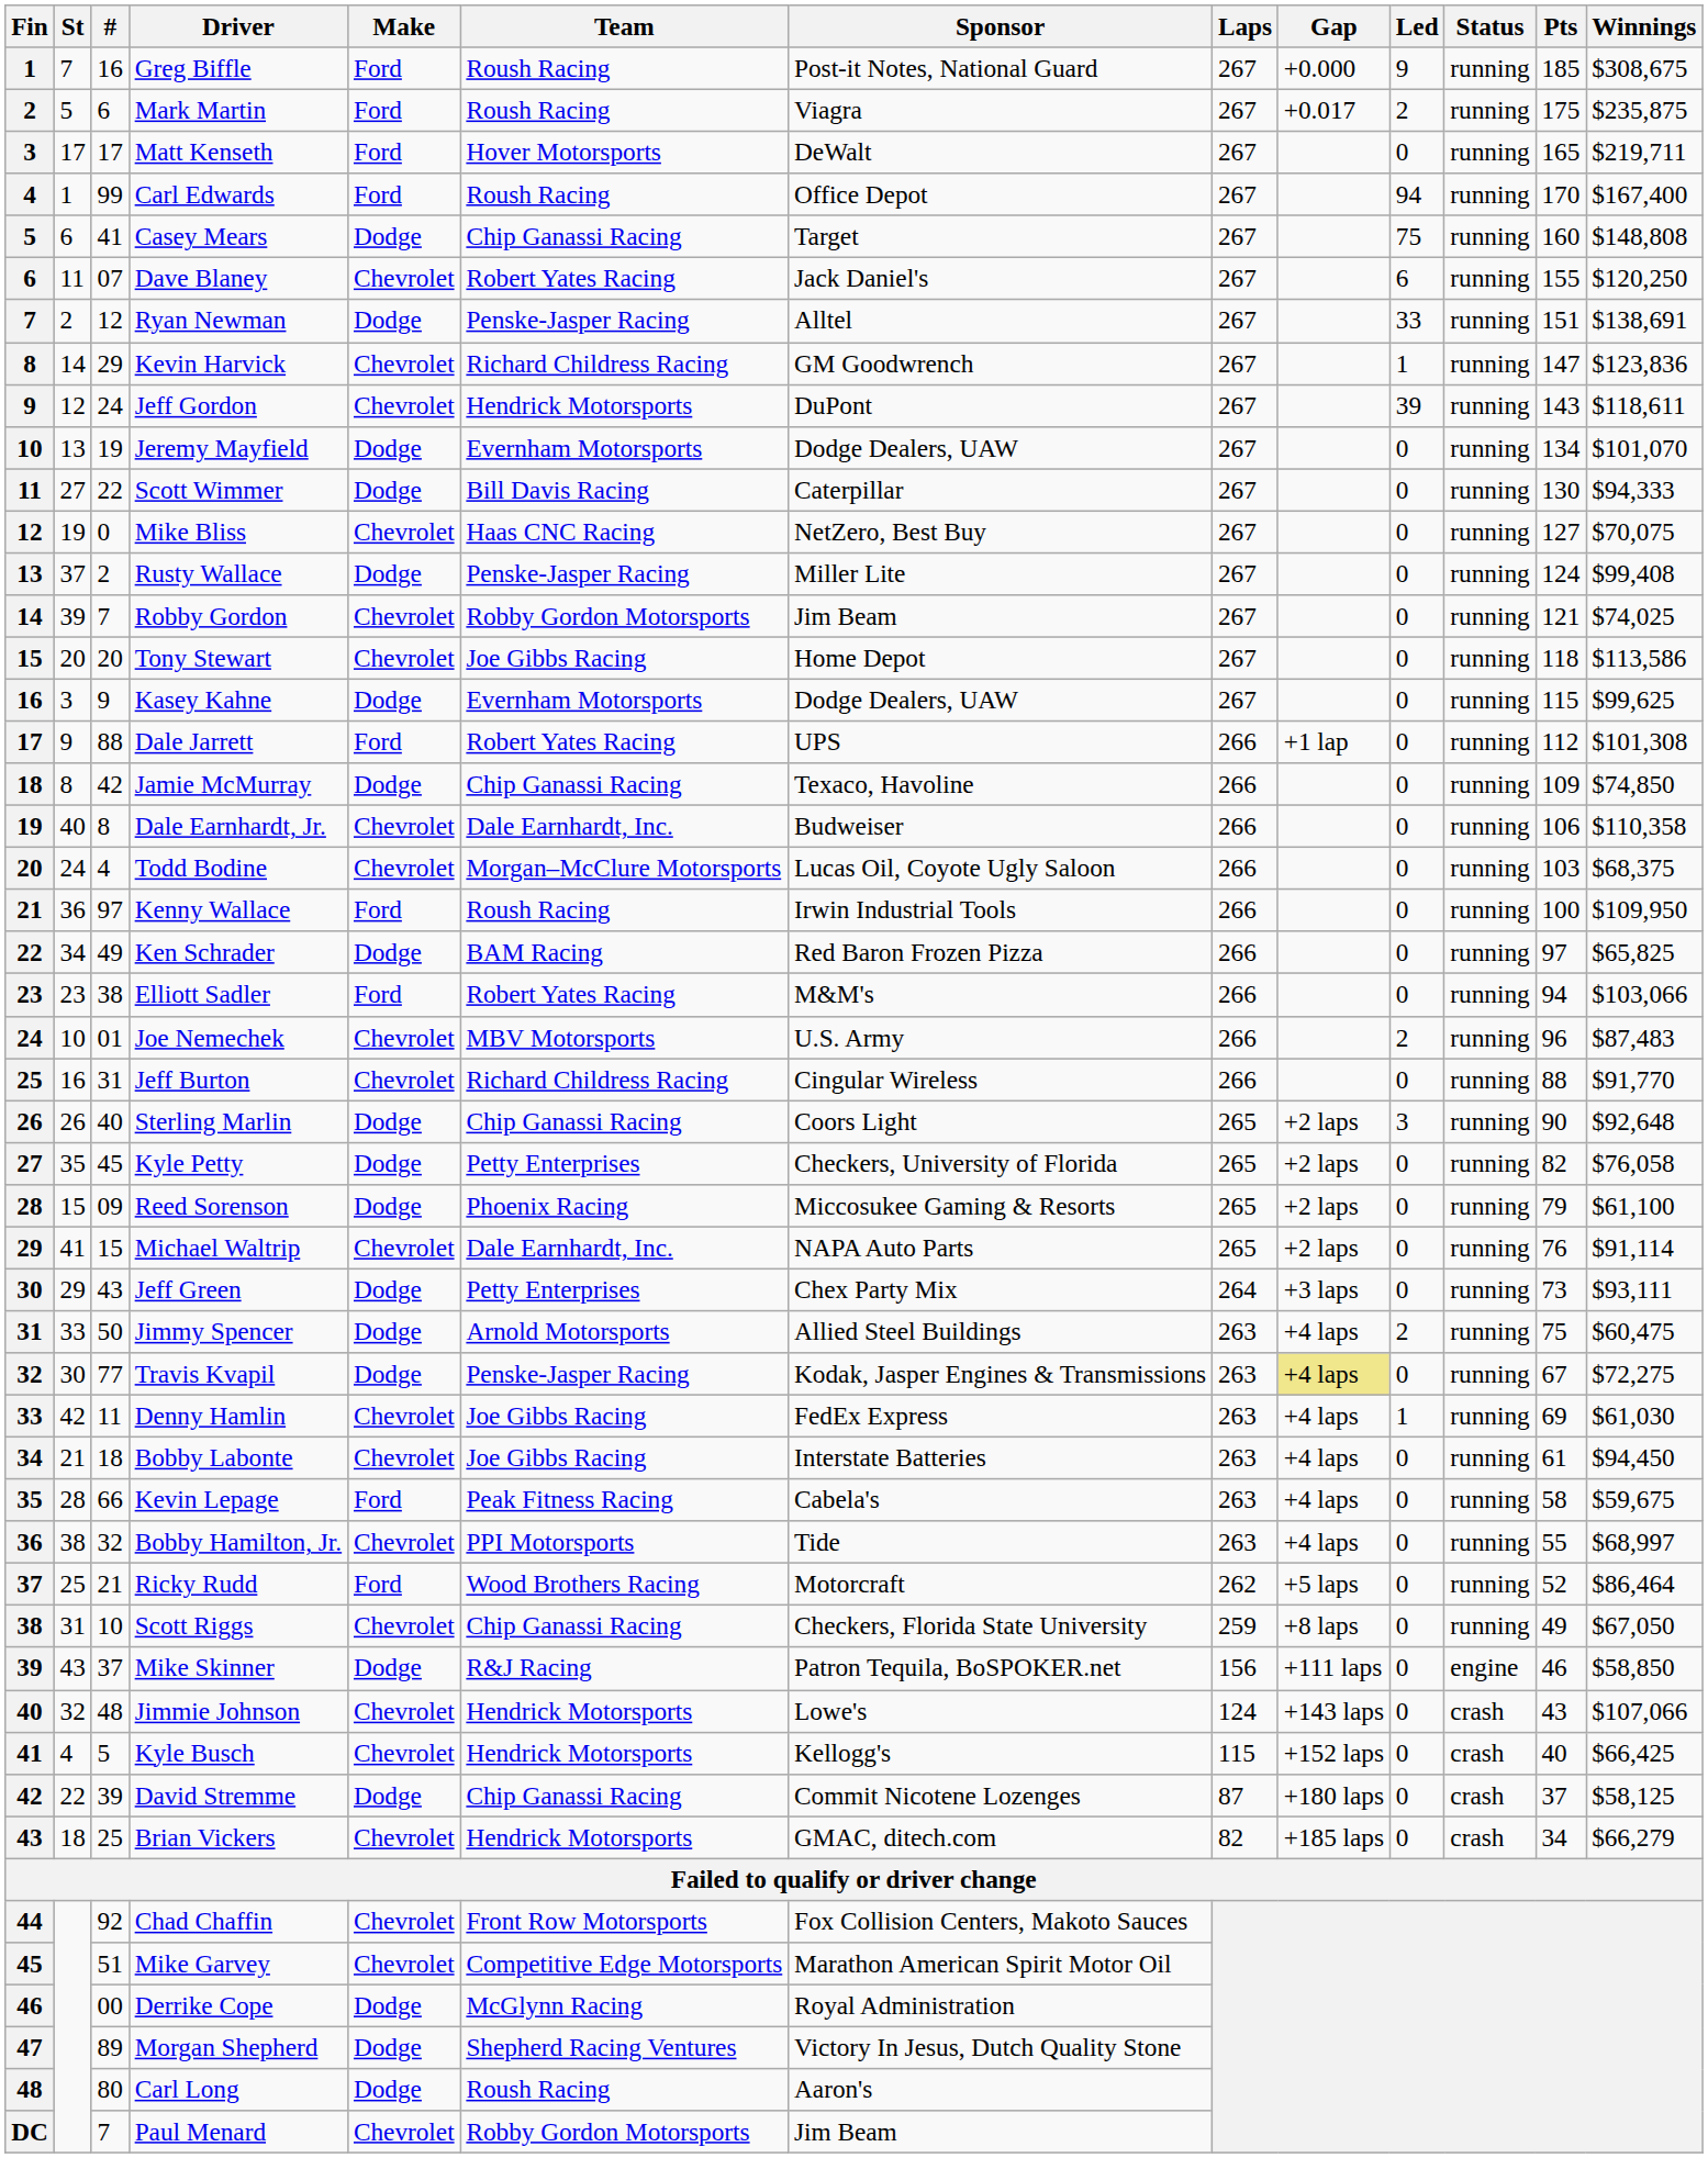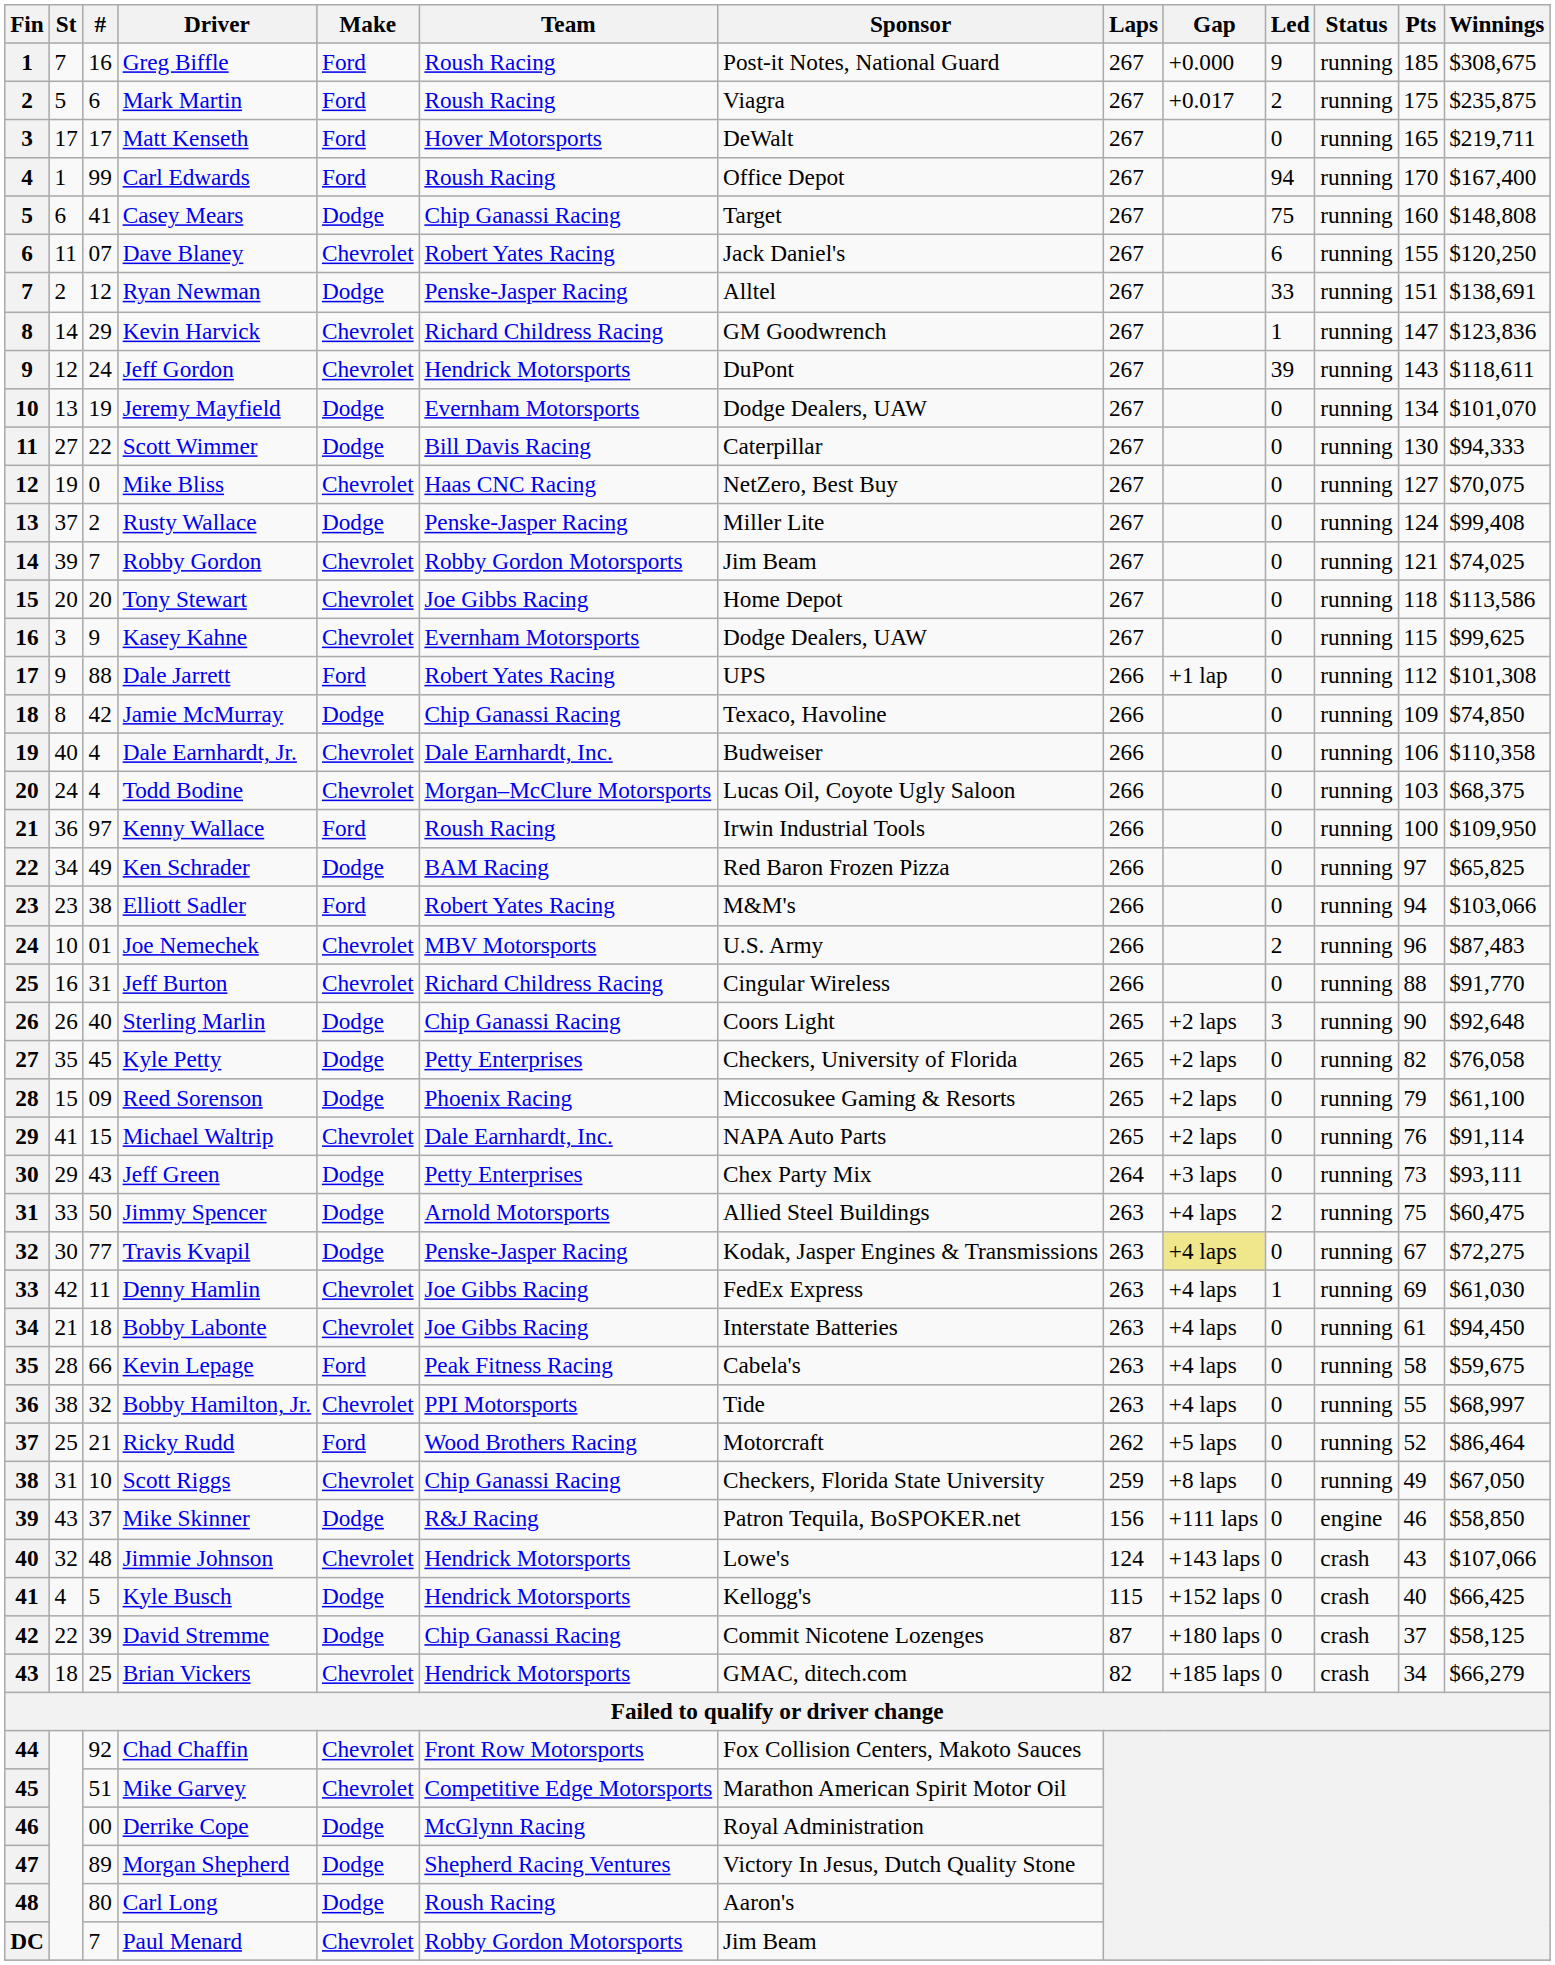Kasey Kahne | Make: Dodge -> Chevrolet
Dale Earnhardt, Jr. | #: 8 -> 4
Kyle Busch | Make: Chevrolet -> Dodge
